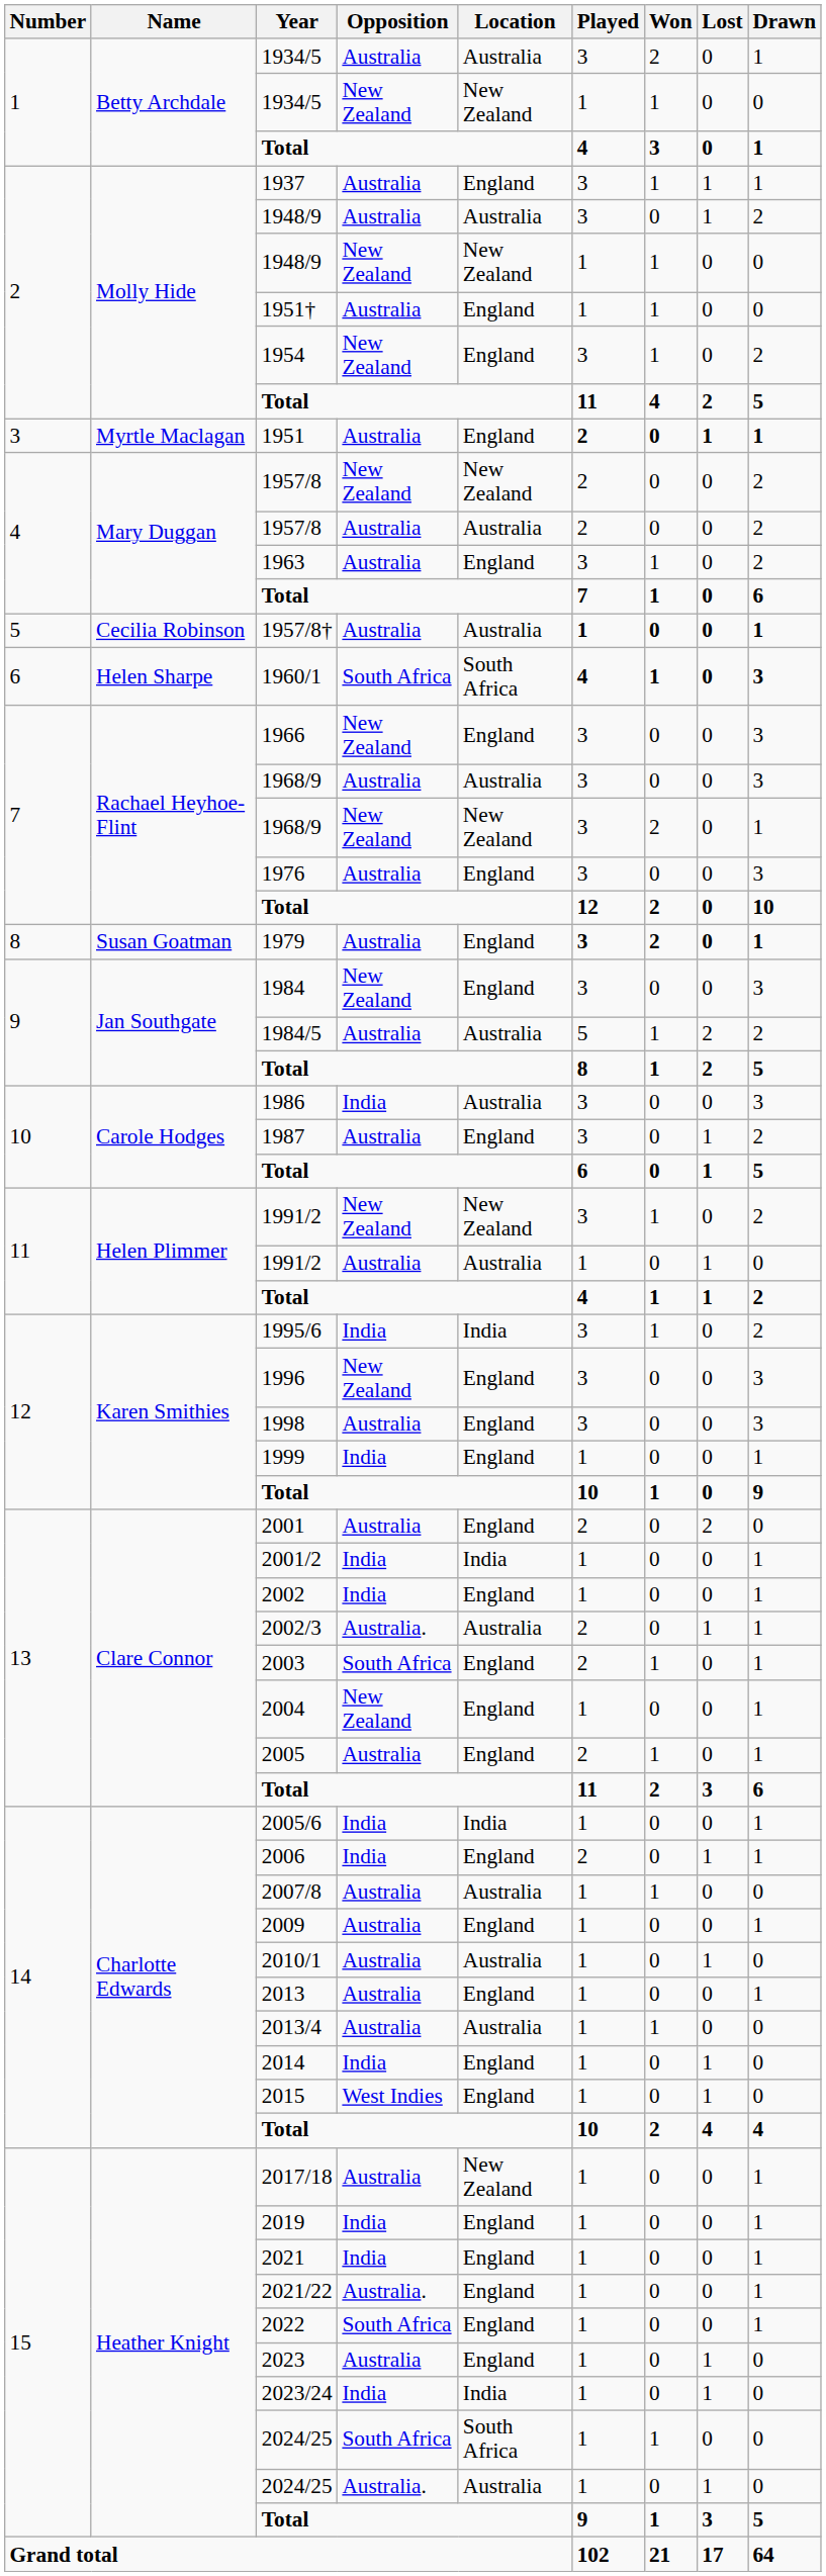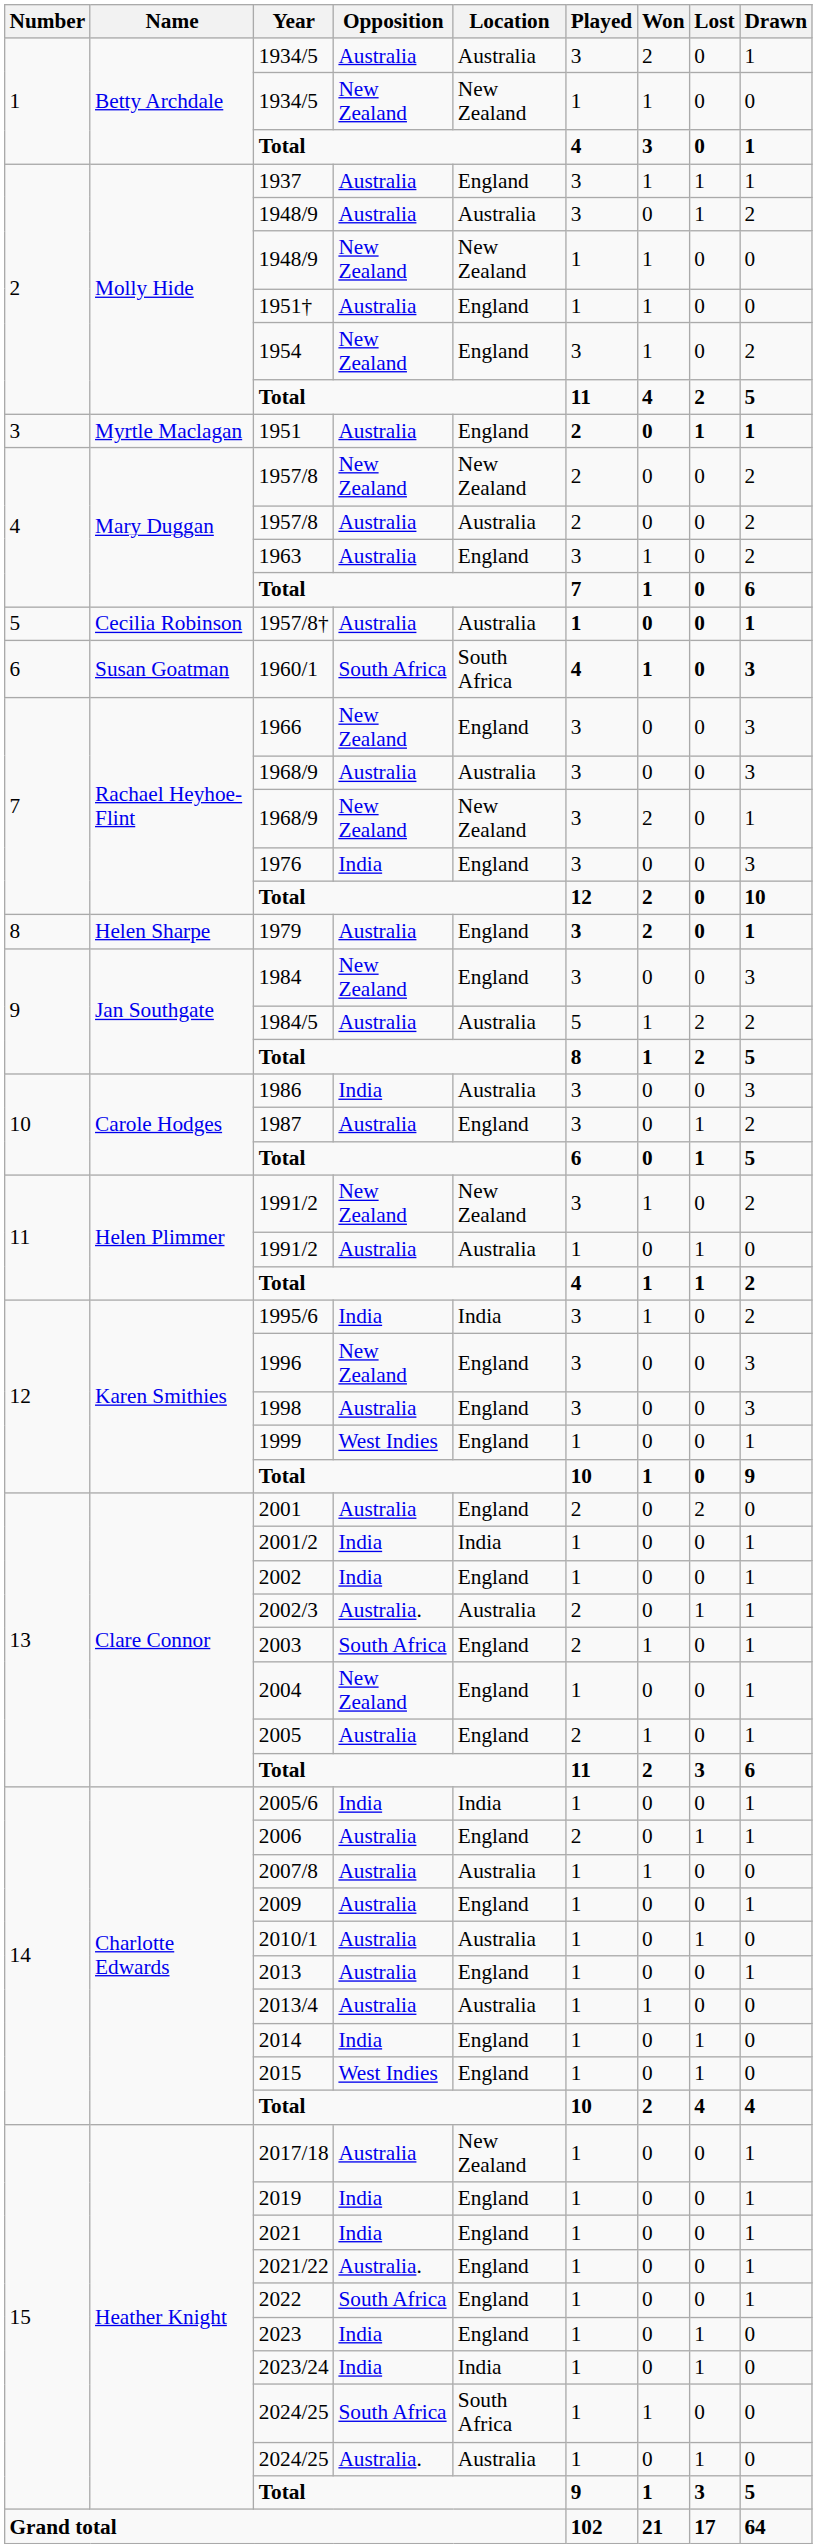1960/1 | Name: Helen Sharpe -> Susan Goatman
1976 | Opposition: Australia -> India
1979 | Name: Susan Goatman -> Helen Sharpe
1999 | Opposition: India -> West Indies
2006 | Opposition: India -> Australia
2023 | Opposition: Australia -> India
